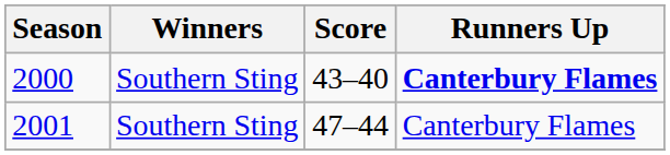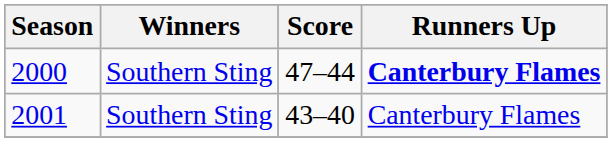2000 | Score: 43–40 -> 47–44
2001 | Score: 47–44 -> 43–40
